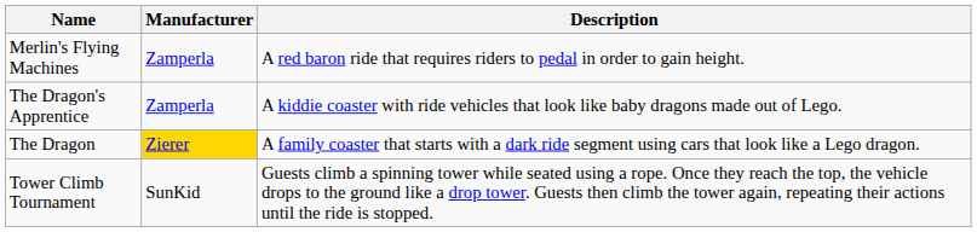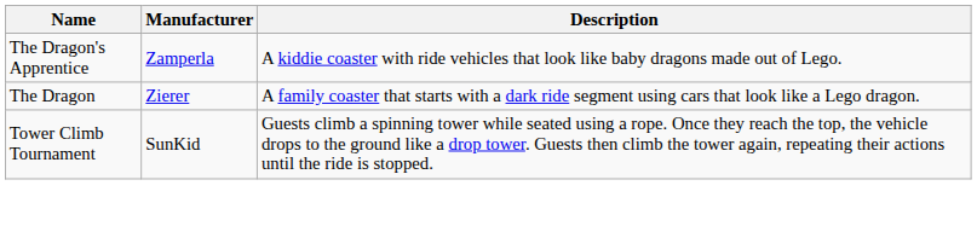- row: Merlin's Flying Machines | Zamperla | A red baron ride that requires riders to pedal in order to gain height.
The Dragon | Manufacturer: gold background -> no background
